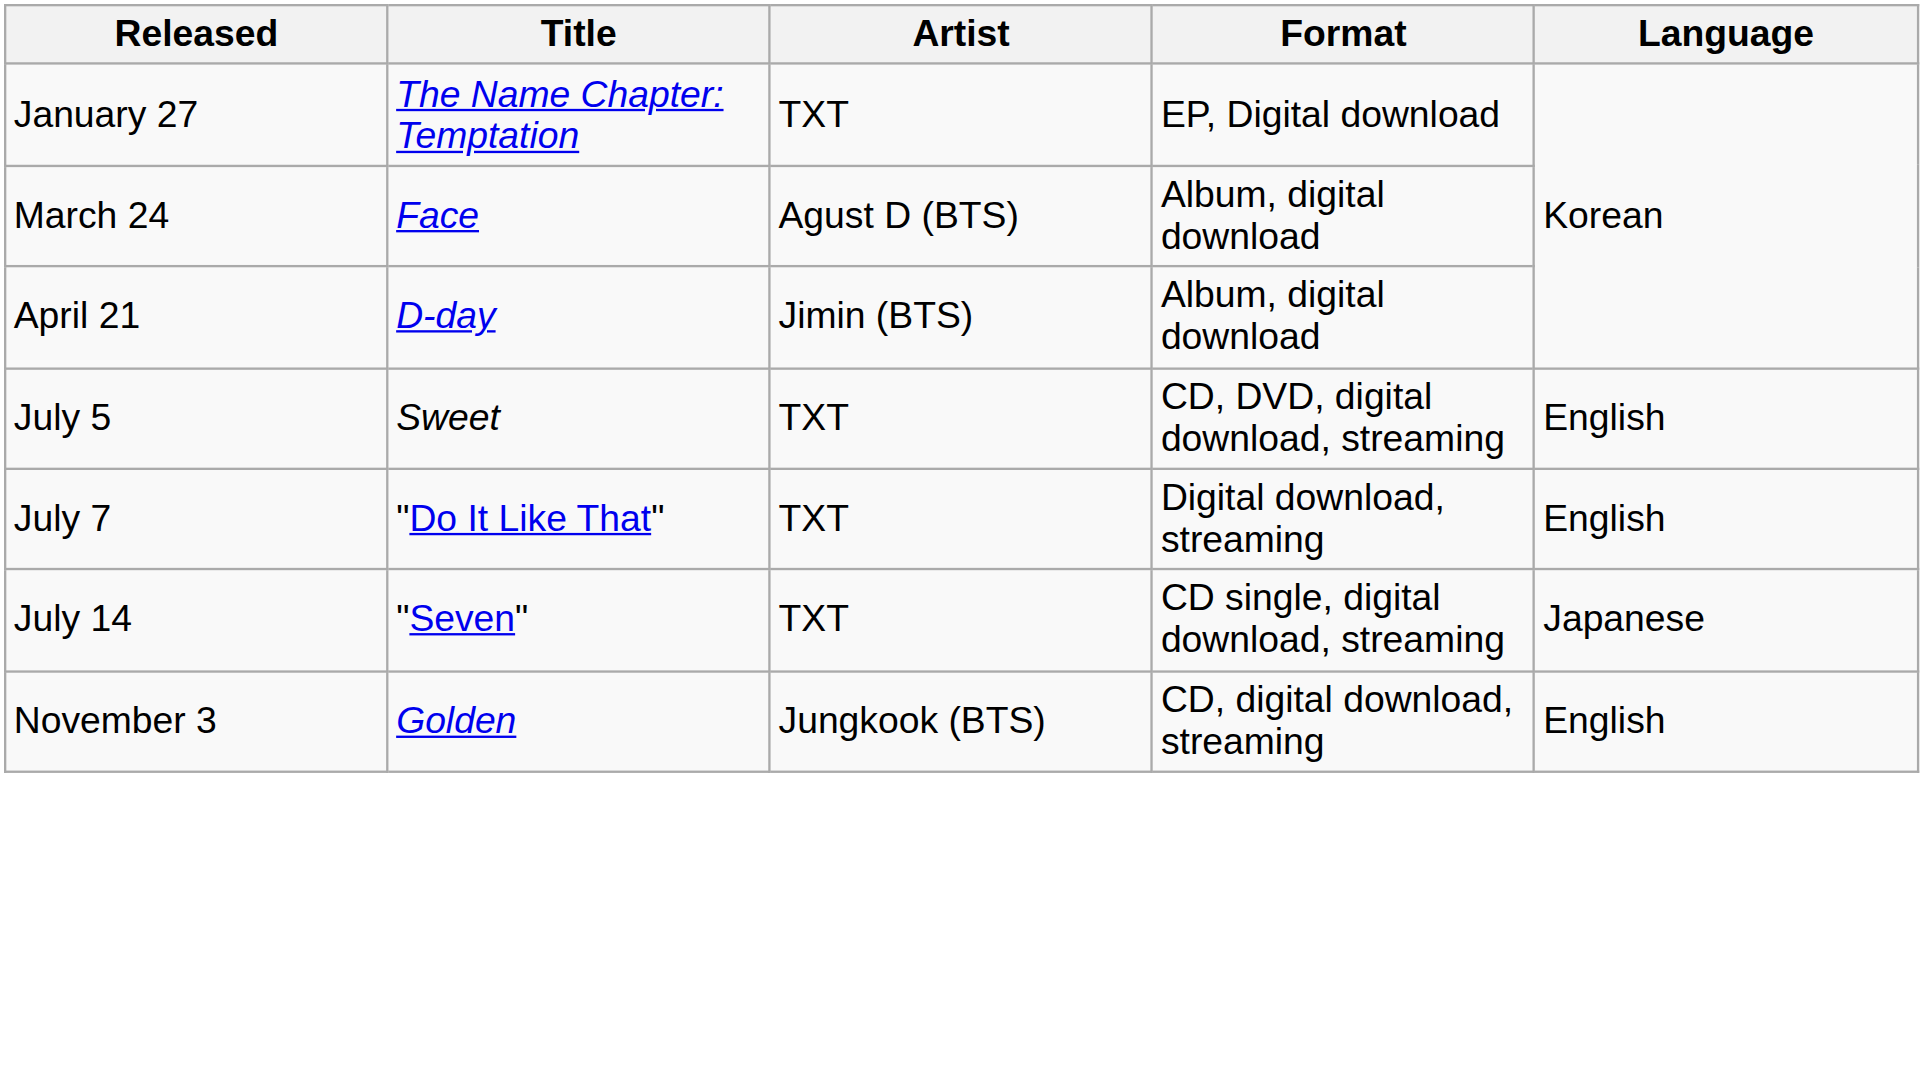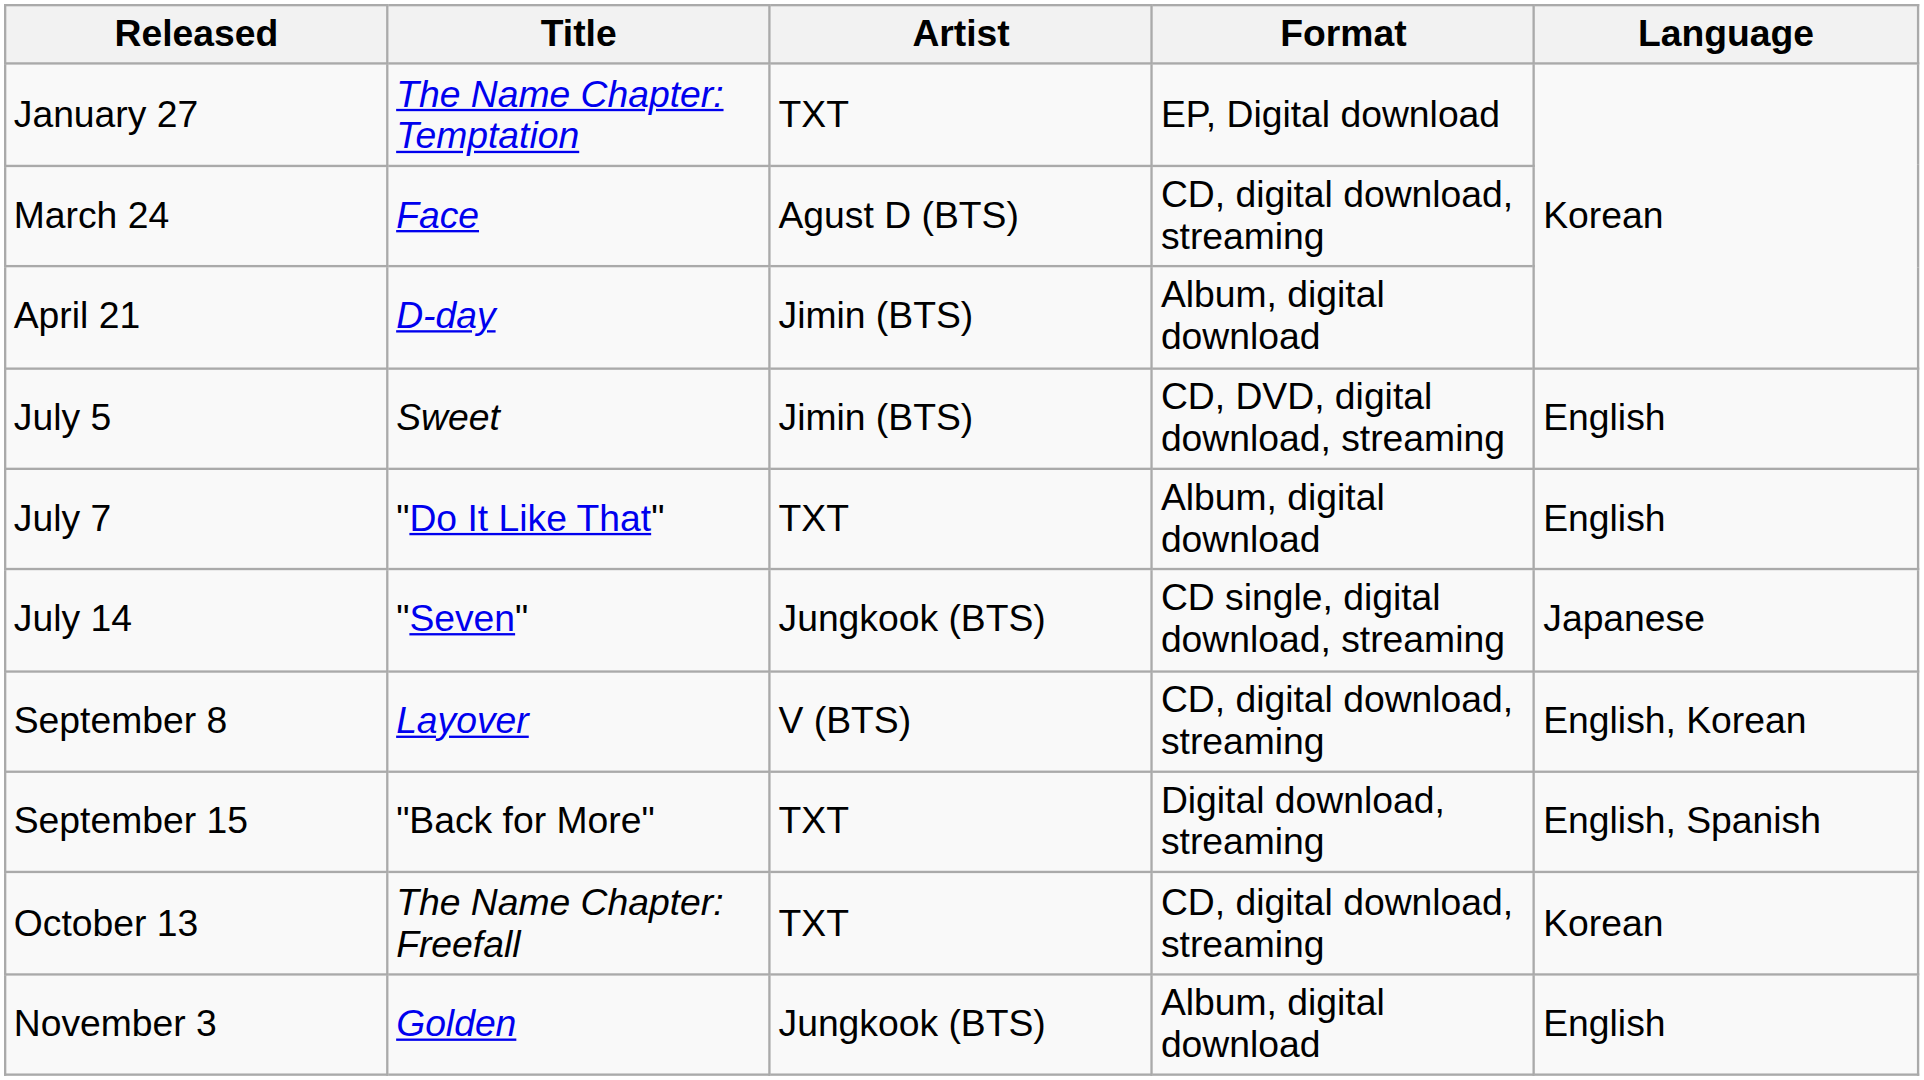March 24 | Format: Album, digital download -> CD, digital download, streaming
July 5 | Artist: TXT -> Jimin (BTS)
July 7 | Format: Digital download, streaming -> Album, digital download
July 14 | Artist: TXT -> Jungkook (BTS)
+ row: September 8 | Layover | V (BTS) | CD, digital download, streaming | English, Korean
+ row: September 15 | "Back for More" | TXT | Digital download, streaming | English, Spanish
+ row: October 13 | The Name Chapter: Freefall | TXT | CD, digital download, streaming | Korean
November 3 | Format: CD, digital download, streaming -> Album, digital download
